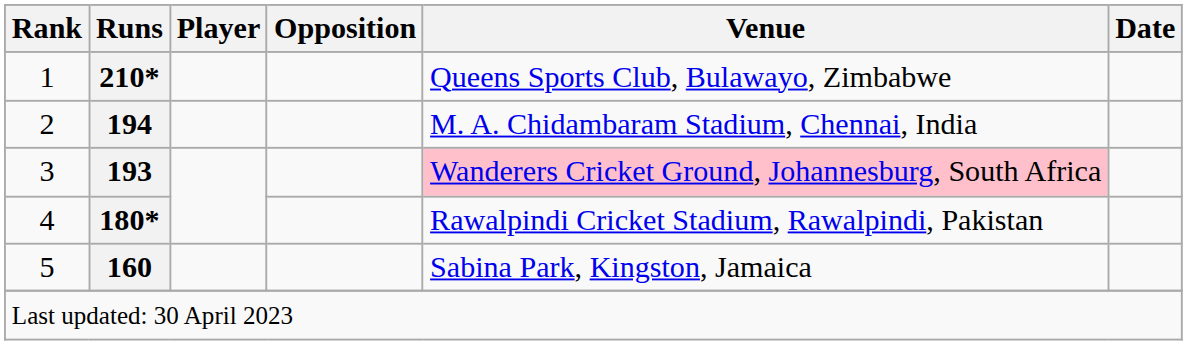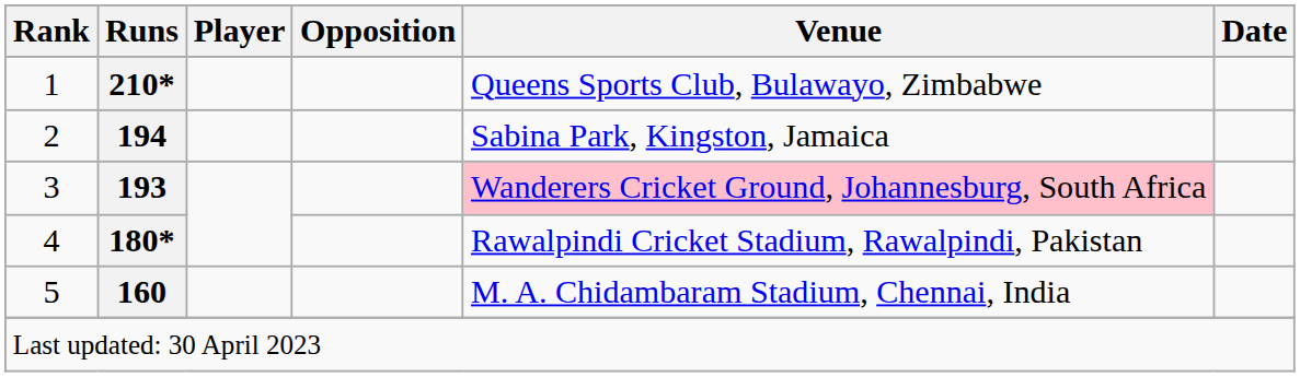2 | Venue: M. A. Chidambaram Stadium, Chennai, India -> Sabina Park, Kingston, Jamaica
5 | Venue: Sabina Park, Kingston, Jamaica -> M. A. Chidambaram Stadium, Chennai, India
